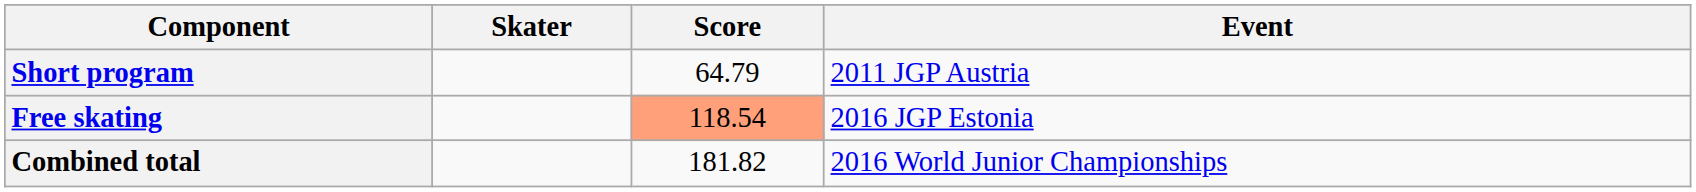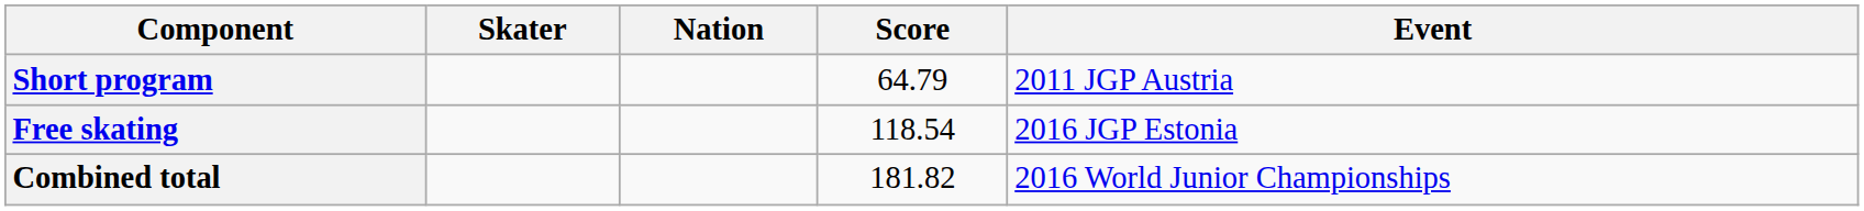+ column: Nation
Free skating | Score: lightsalmon background -> no background
